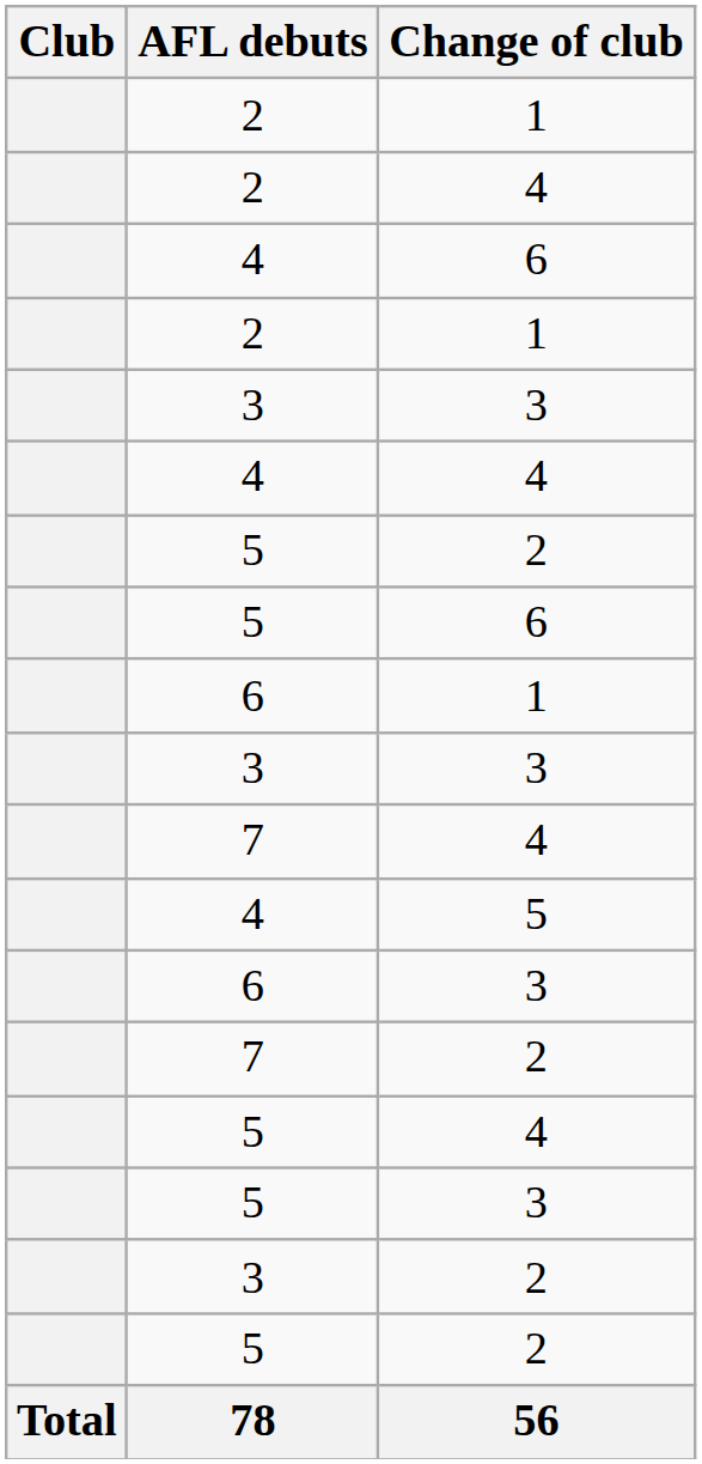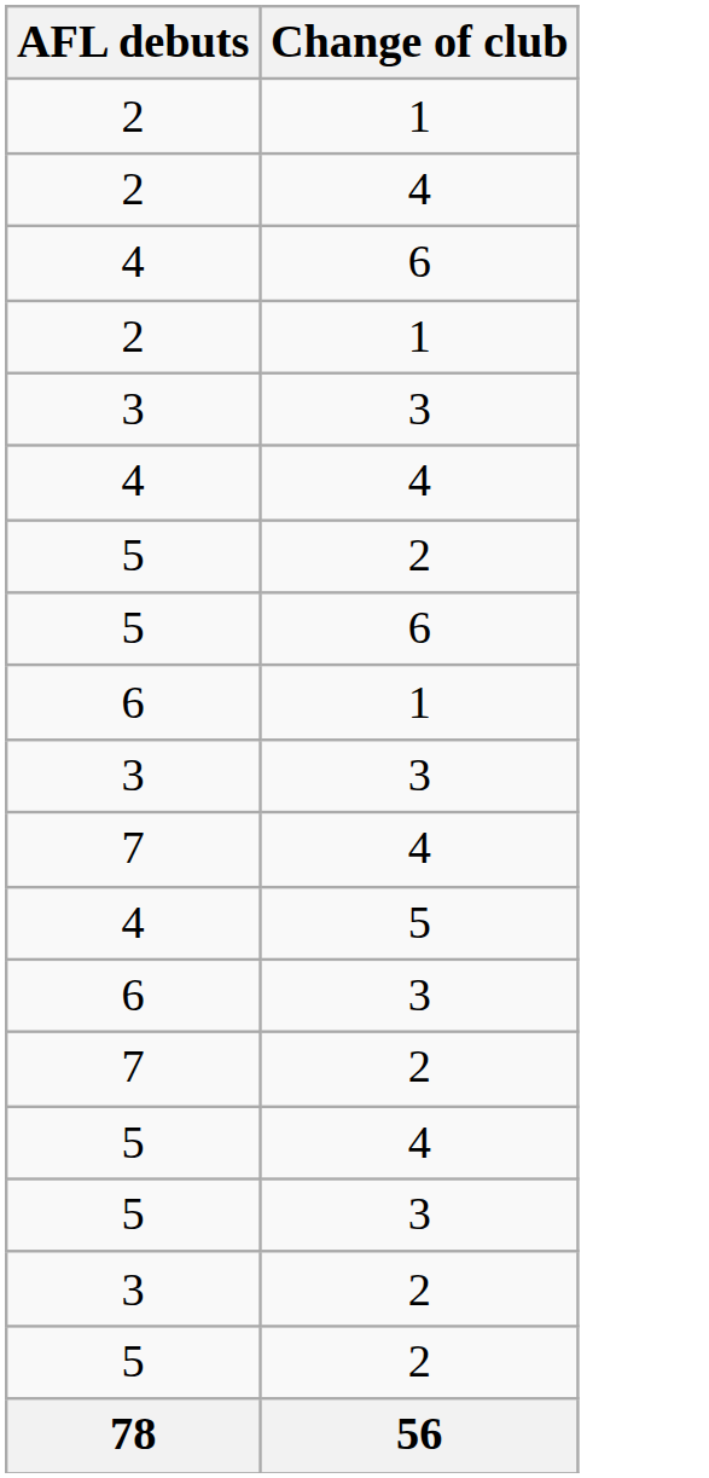- column: Club | Total
